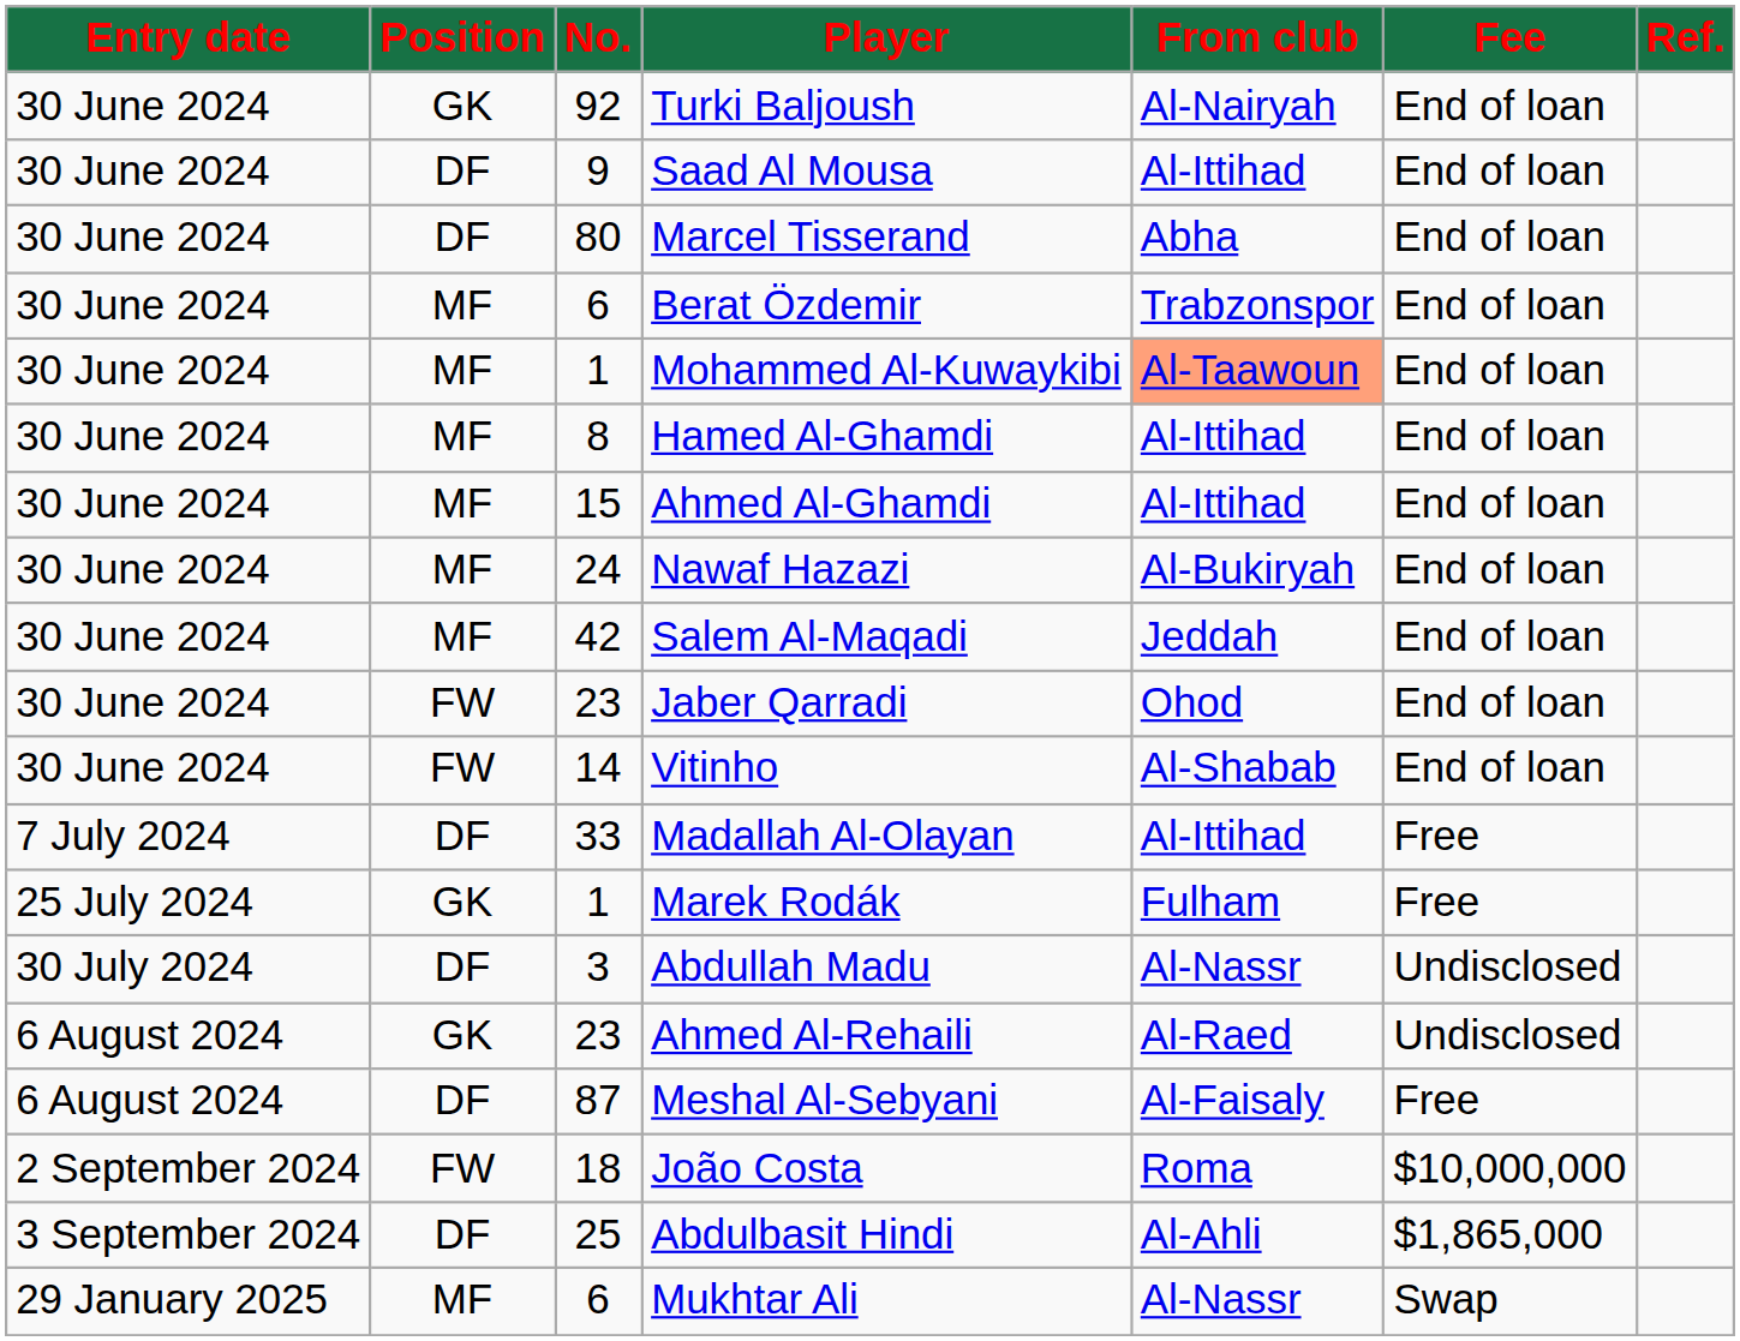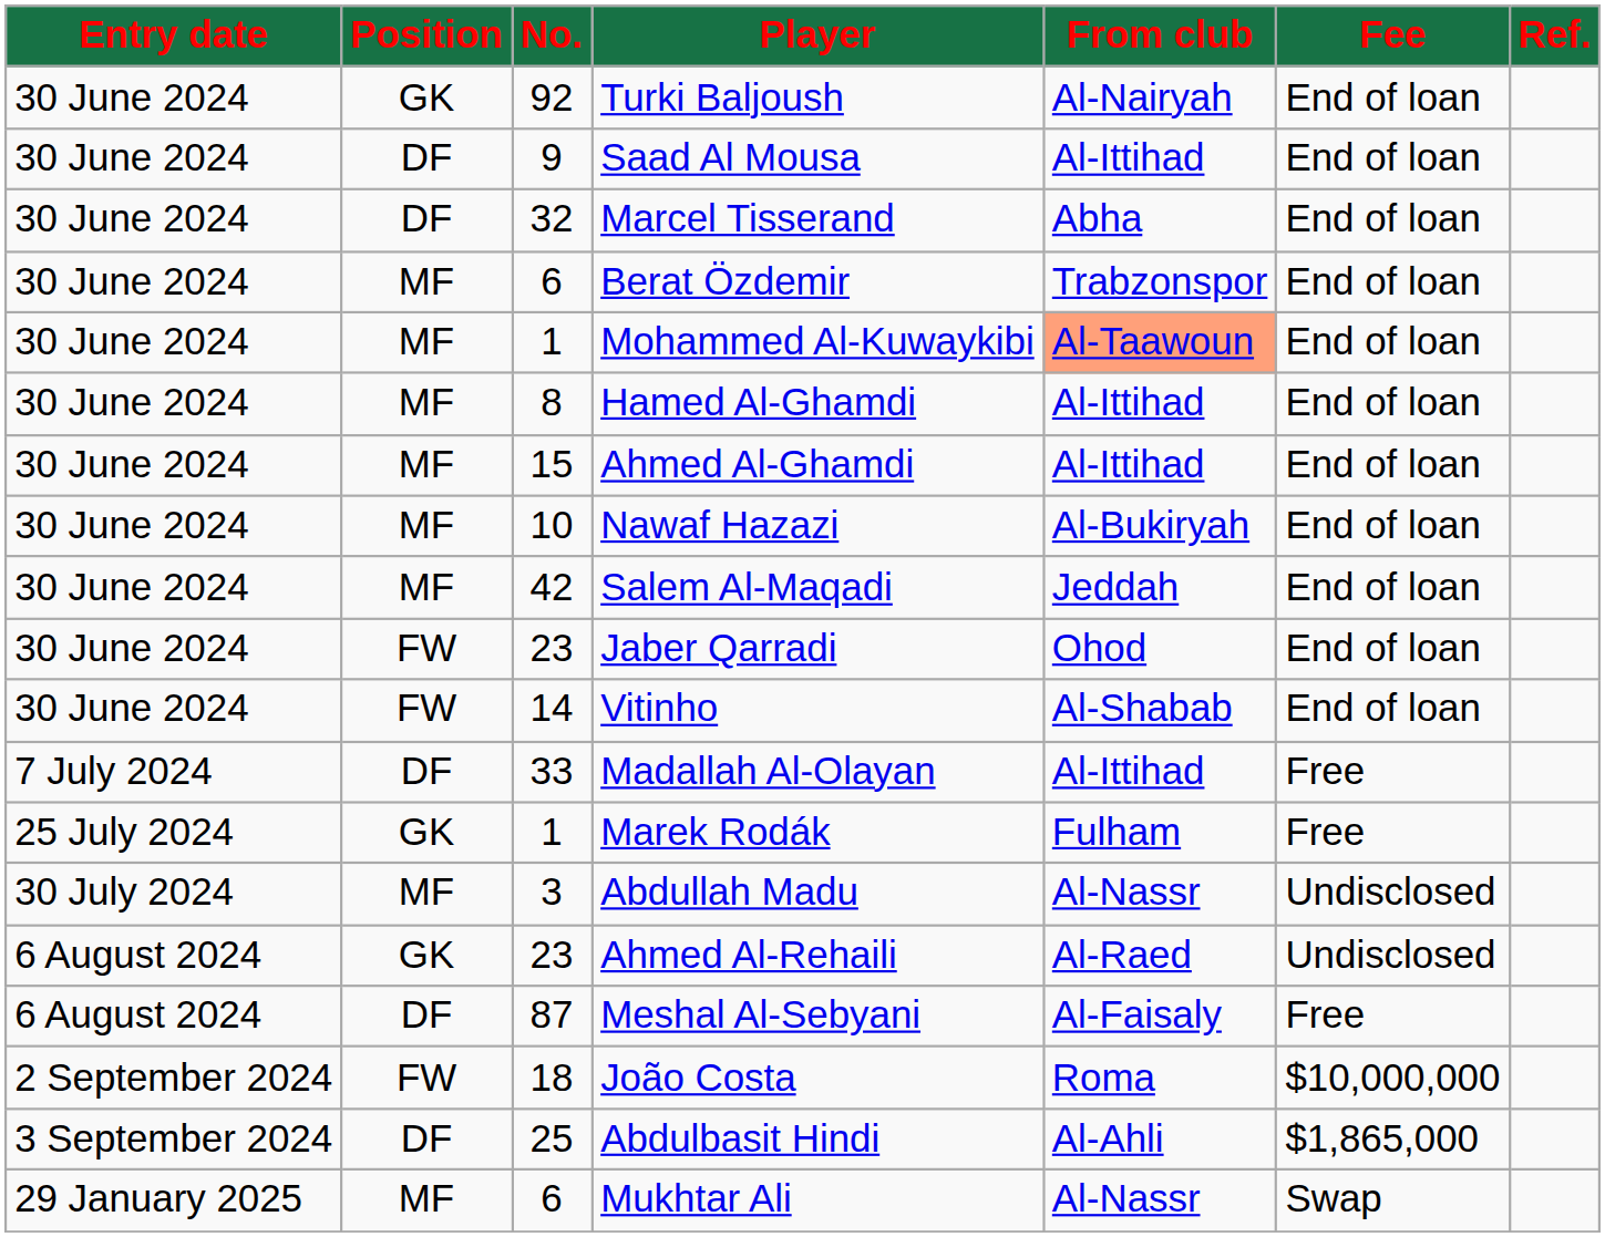Marcel Tisserand | No.: 80 -> 32
Nawaf Hazazi | No.: 24 -> 10
Abdullah Madu | Position: DF -> MF
